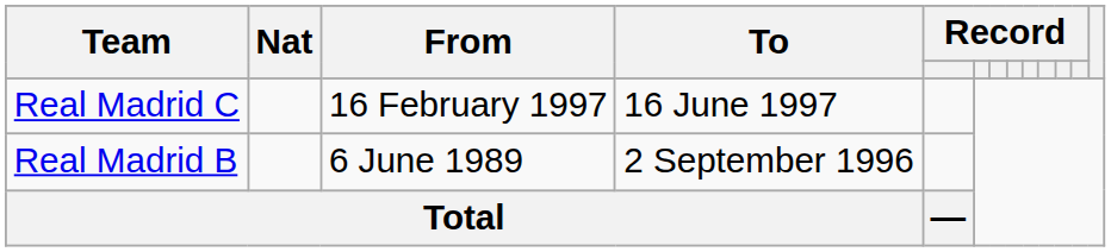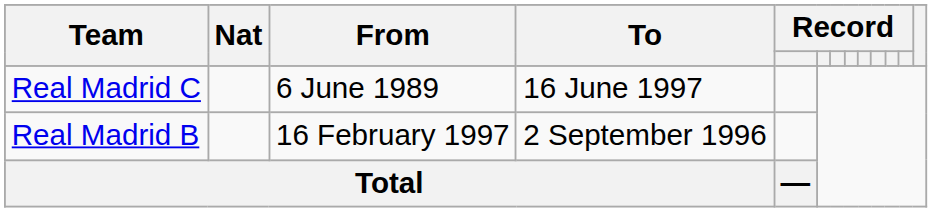Real Madrid C | From: 16 February 1997 -> 6 June 1989
Real Madrid B | From: 6 June 1989 -> 16 February 1997
